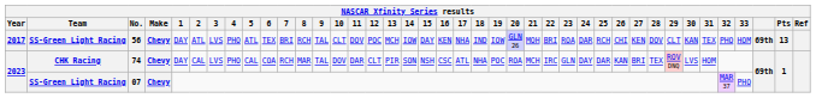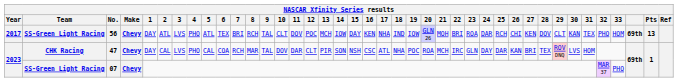2023 / CHK Racing | No.: 74 -> 47
